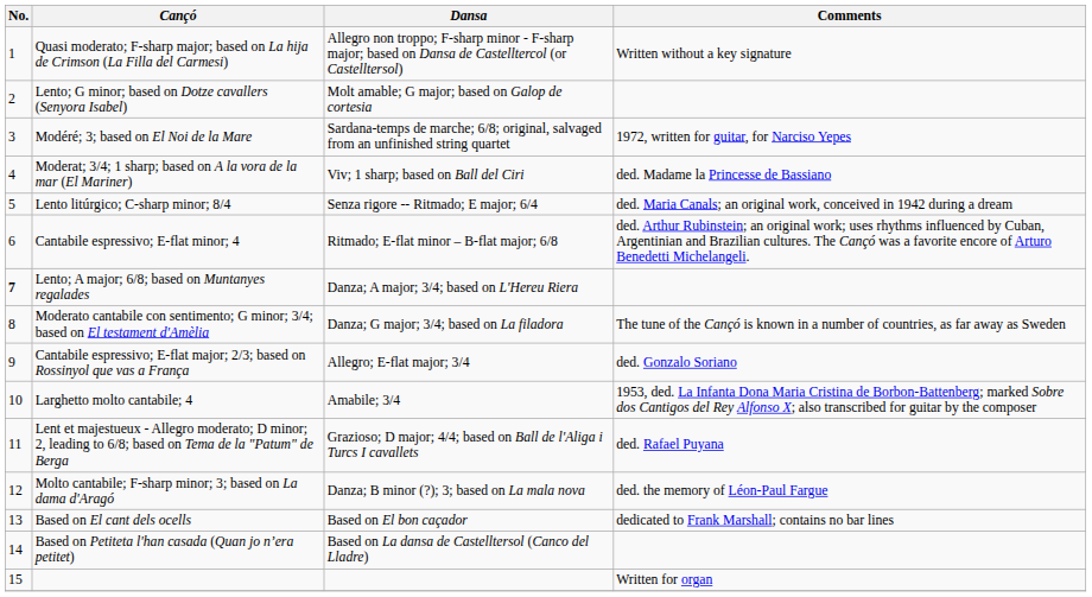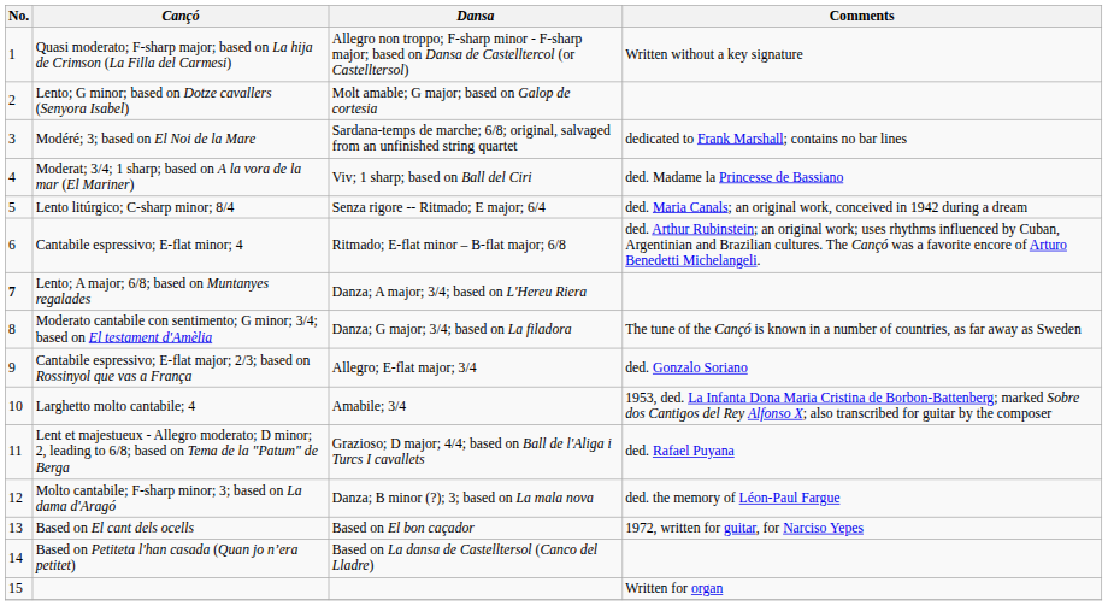Modéré; 3; based on El Noi de la Mare | Comments: 1972, written for guitar, for Narciso Yepes -> dedicated to Frank Marshall; contains no bar lines
Based on El cant dels ocells | Comments: dedicated to Frank Marshall; contains no bar lines -> 1972, written for guitar, for Narciso Yepes
